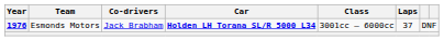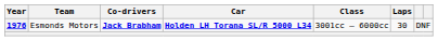1976 | Co-drivers: normal -> bold
1976 | Laps: 37 -> 30
